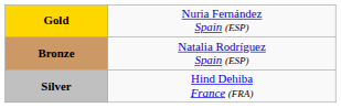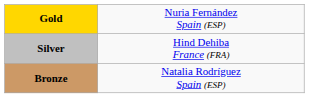rows swapped: Silver <-> Bronze
